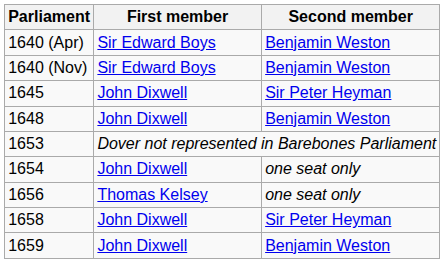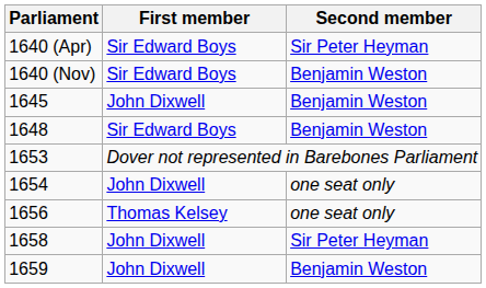1640 (Apr) | Second member: Benjamin Weston -> Sir Peter Heyman
1645 | Second member: Sir Peter Heyman -> Benjamin Weston
1648 | First member: John Dixwell -> Sir Edward Boys
